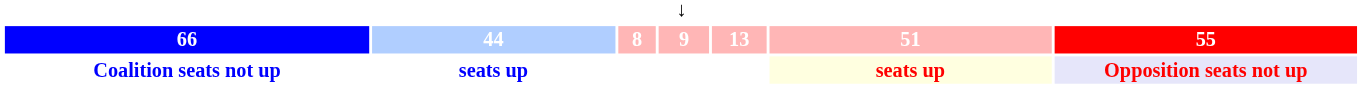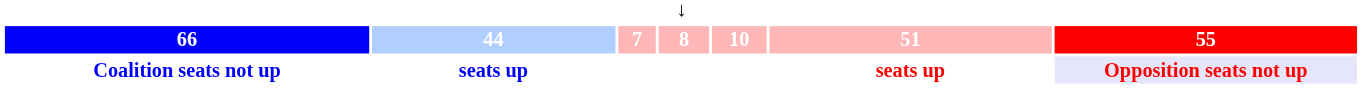66 | column 3: 8 -> 7
66 | column 4: 9 -> 8
66 | column 5: 13 -> 10
Coalition seats not up | column 6: lightyellow background -> no background
